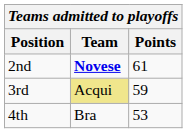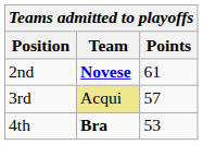3rd | Points: 59 -> 57
4th | Team: normal -> bold
